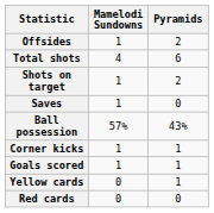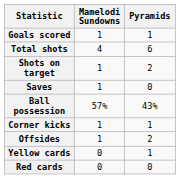rows swapped: Goals scored <-> Offsides
